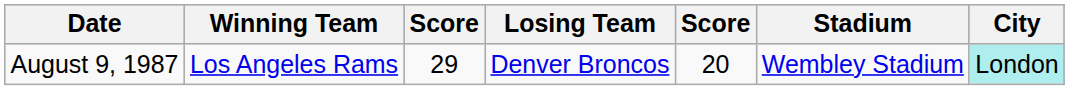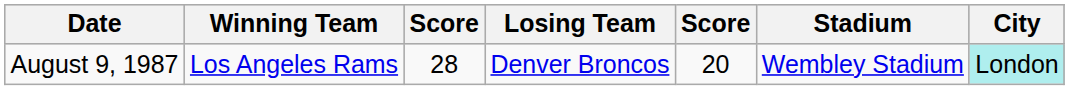August 9, 1987 | column 3: 29 -> 28
